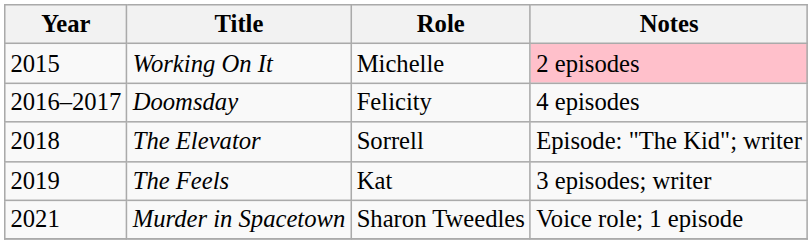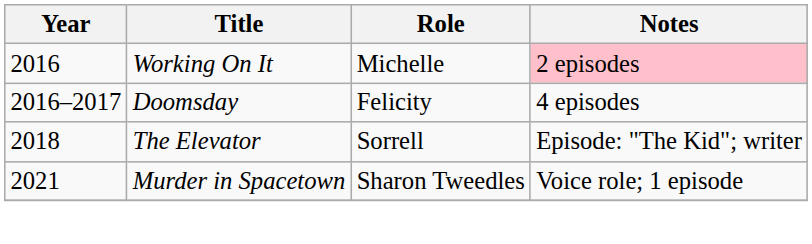Working On It | Year: 2015 -> 2016
- row: 2019 | The Feels | Kat | 3 episodes; writer
